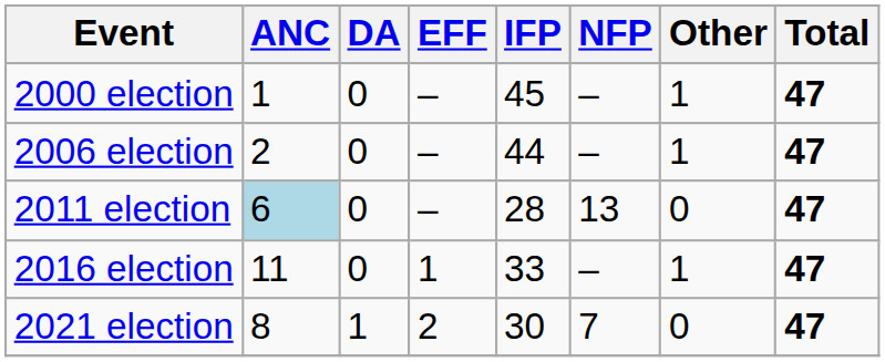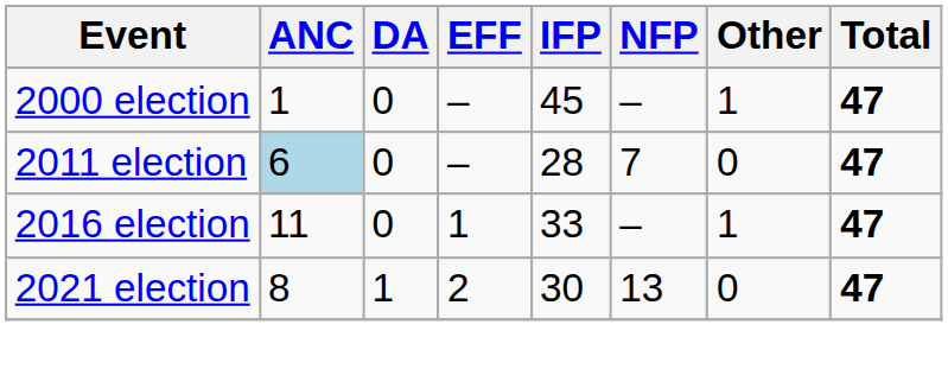- row: 2006 election | 2 | 0 | – | 44 | – | 1 | 47
2011 election | NFP: 13 -> 7
2021 election | NFP: 7 -> 13
